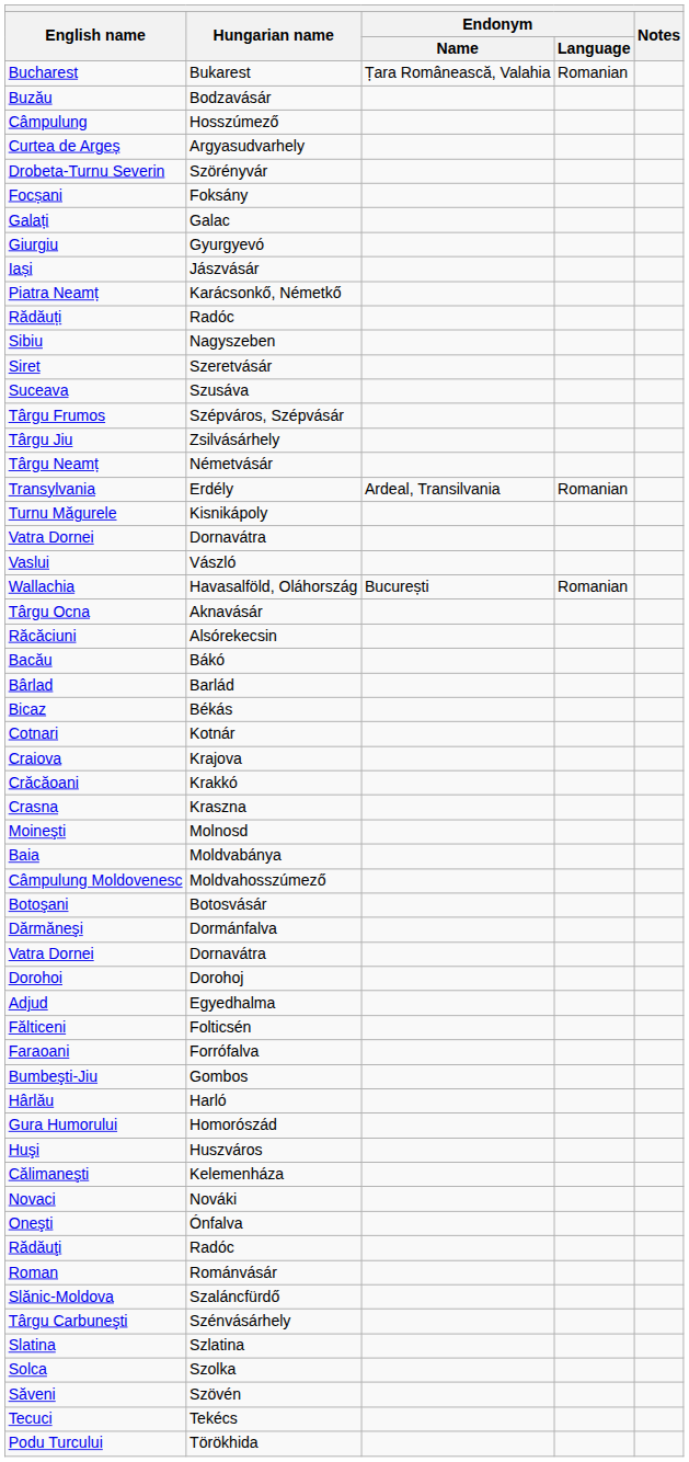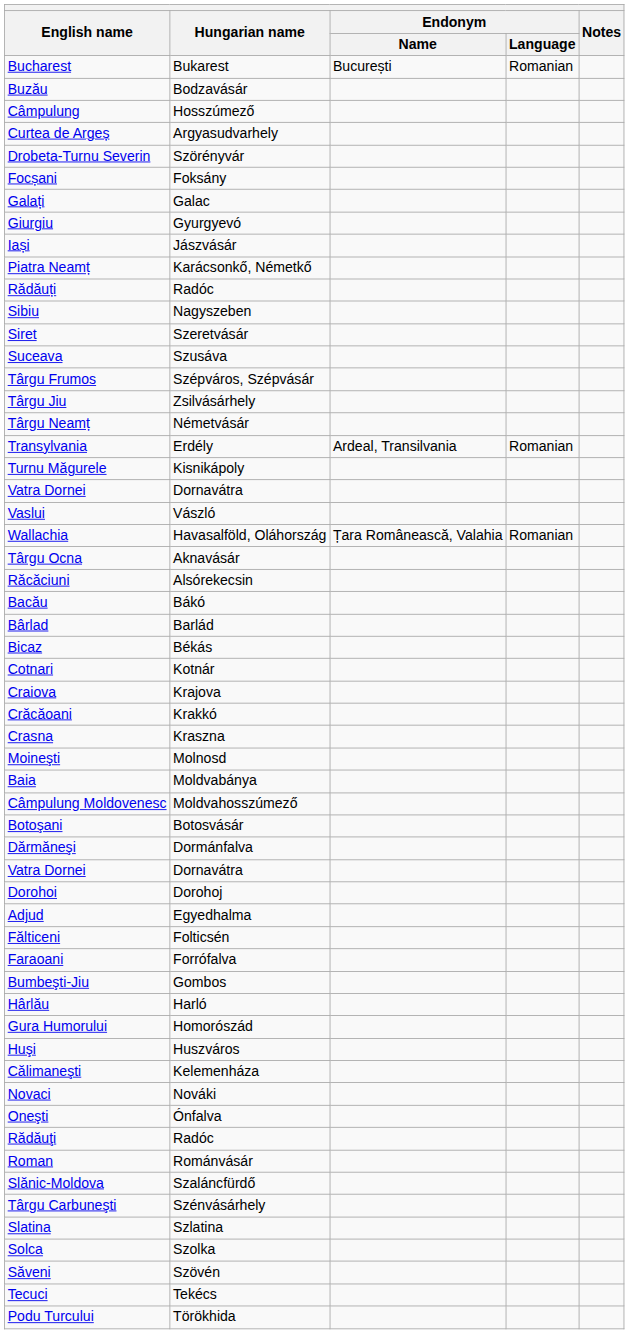Bucharest | Endonym / Name: Țara Românească, Valahia -> București
Wallachia | Endonym / Name: București -> Țara Românească, Valahia
